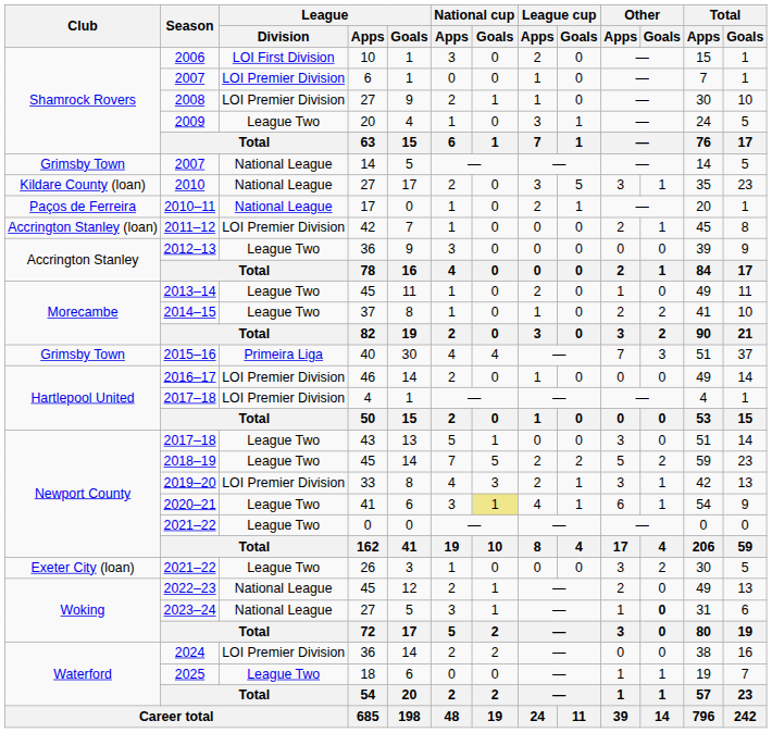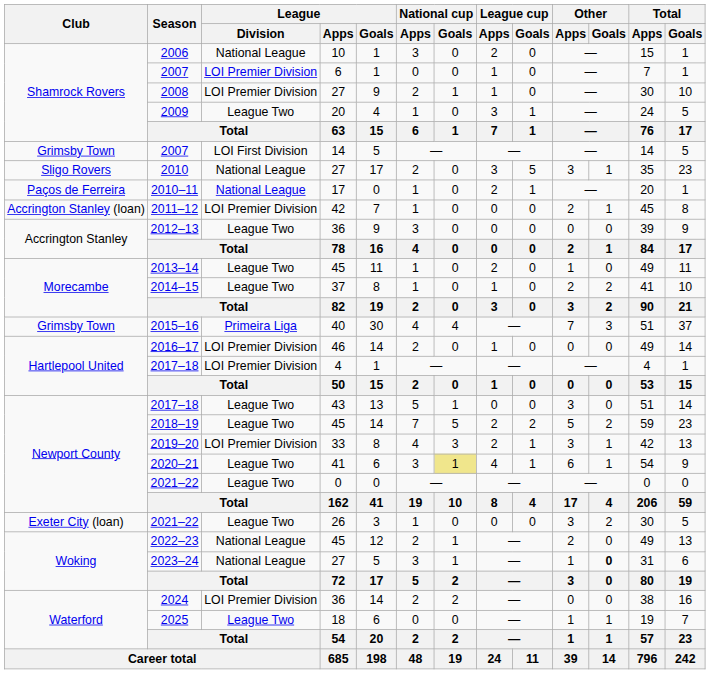2006 | League / Division: LOI First Division -> National League
2007 / 14 | League / Division: National League -> LOI First Division
2010 | Club: Kildare County (loan) -> Sligo Rovers
